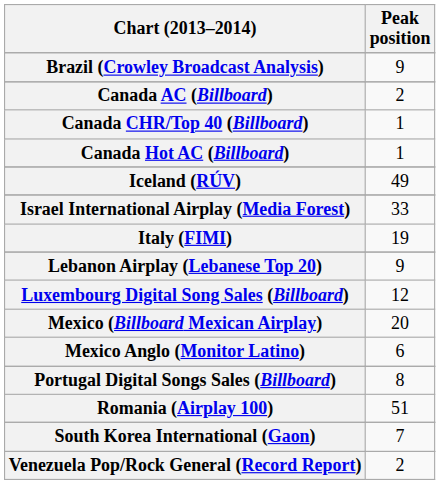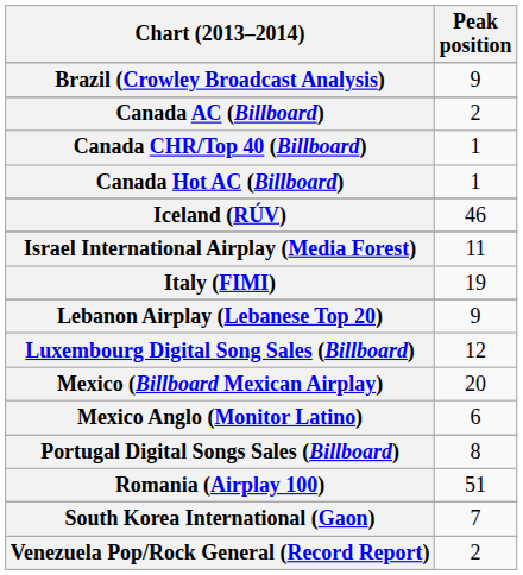Iceland (RÚV) | Peak position: 49 -> 46
Israel International Airplay (Media Forest) | Peak position: 33 -> 11
